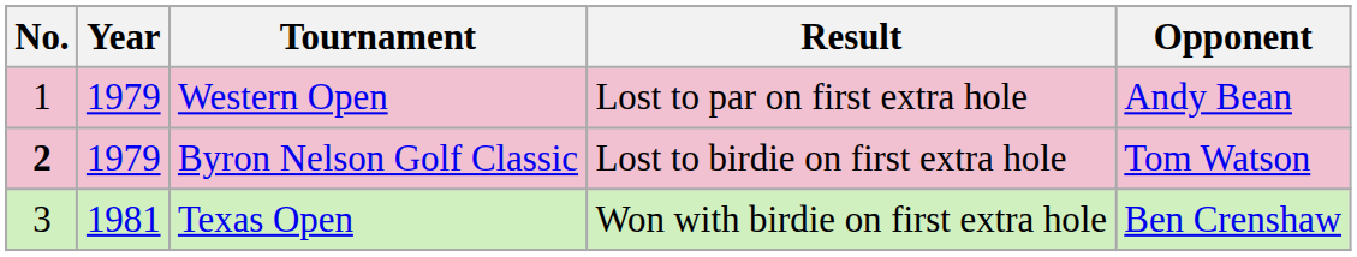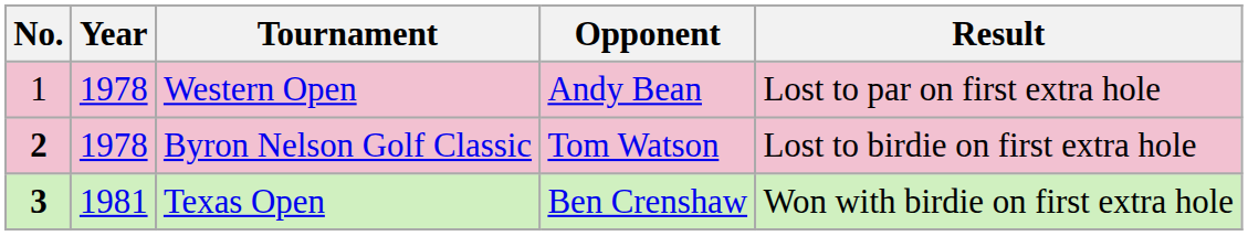columns swapped: Opponent <-> Result
Western Open | Year: 1979 -> 1978
Byron Nelson Golf Classic | Year: 1979 -> 1978
Texas Open | No.: normal -> bold
